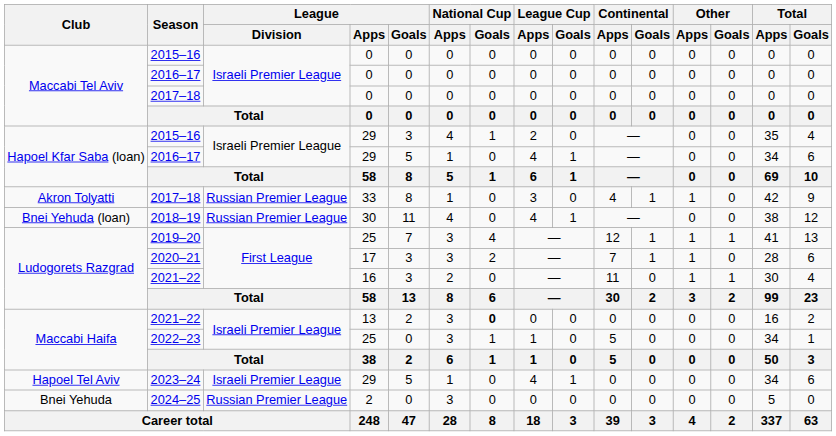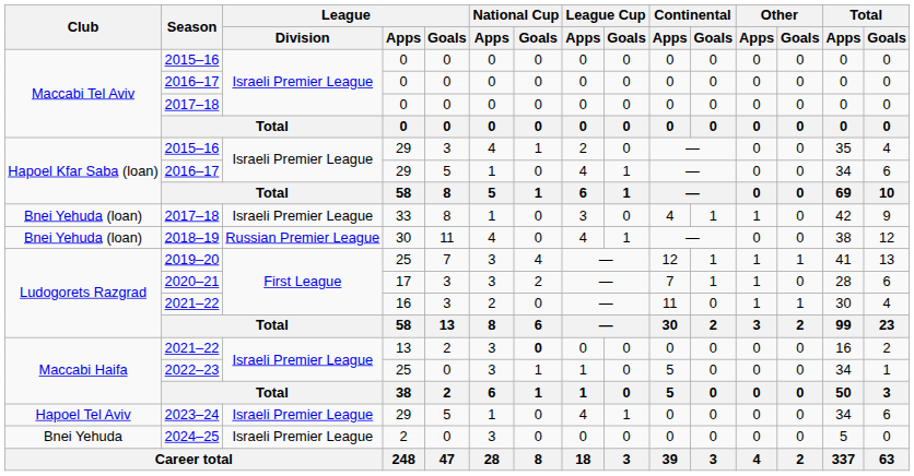2017–18 / 33 | Club: Akron Tolyatti -> Bnei Yehuda (loan)
2017–18 / 33 | League / Division: Russian Premier League -> Israeli Premier League
2024–25 | League / Division: Russian Premier League -> Israeli Premier League
